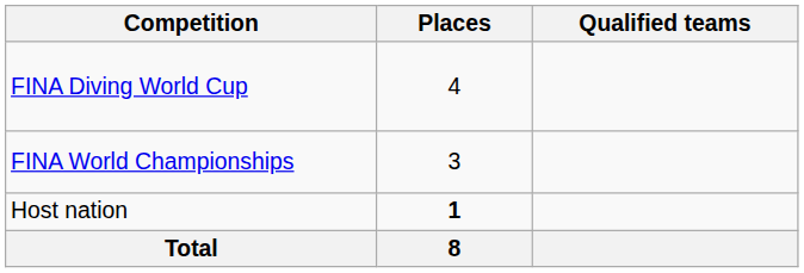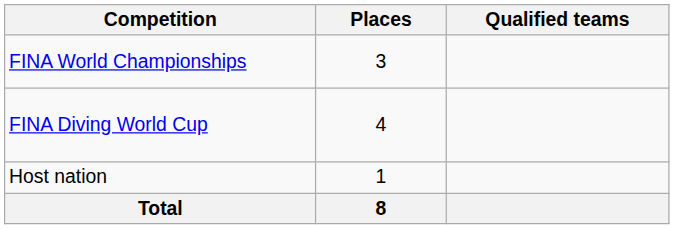rows swapped: FINA World Championships <-> FINA Diving World Cup
Host nation | Places: bold -> normal
